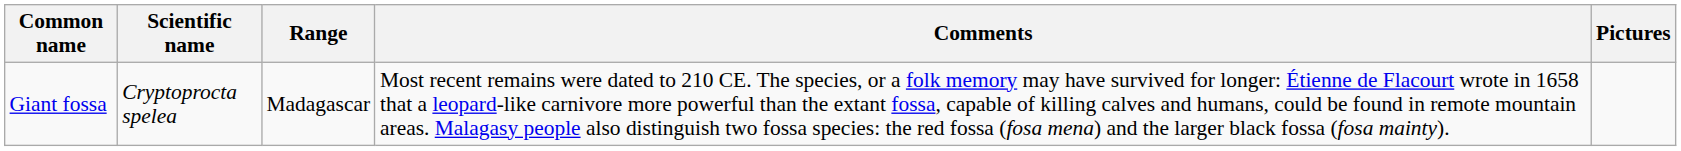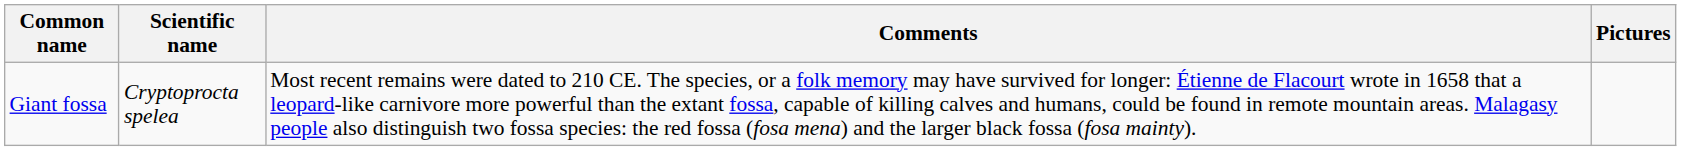- column: Range | Madagascar
